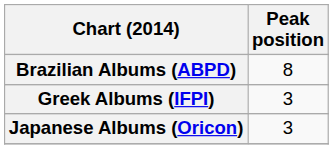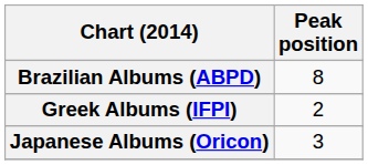Greek Albums (IFPI) | Peak position: 3 -> 2
